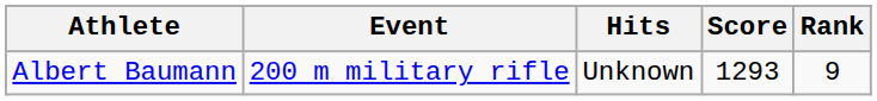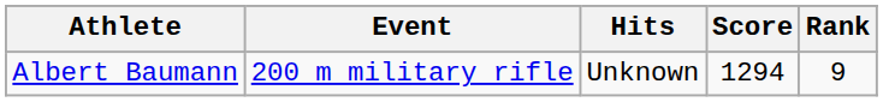Albert Baumann | Score: 1293 -> 1294
